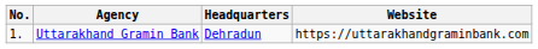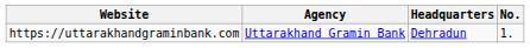columns swapped: No. <-> Website
